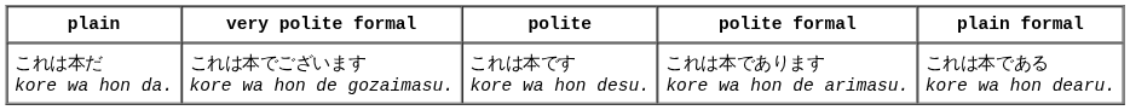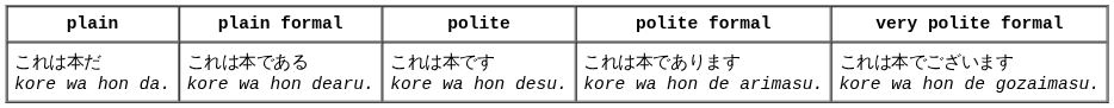columns swapped: plain formal <-> very polite formal
